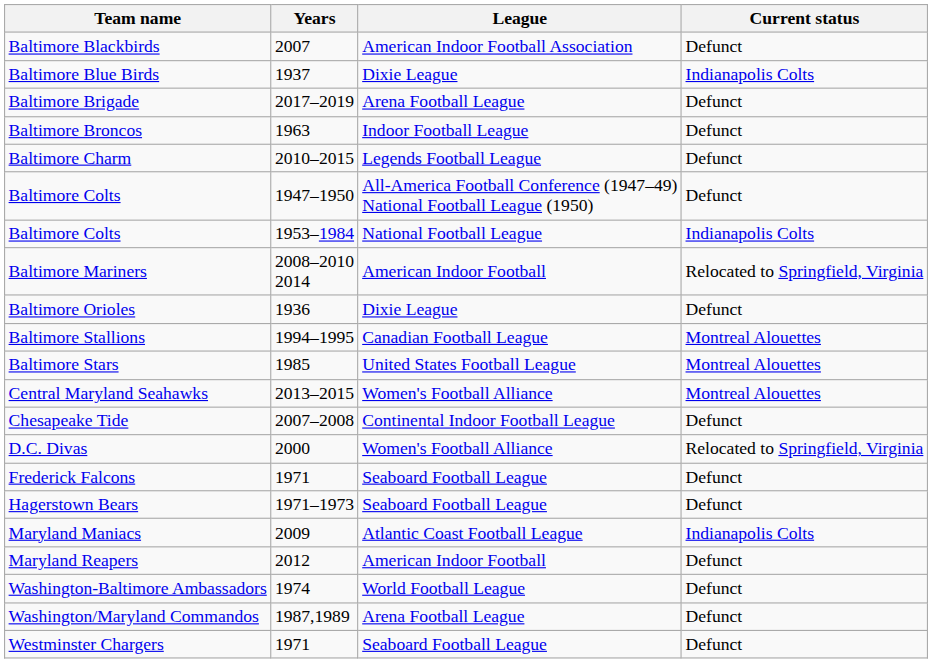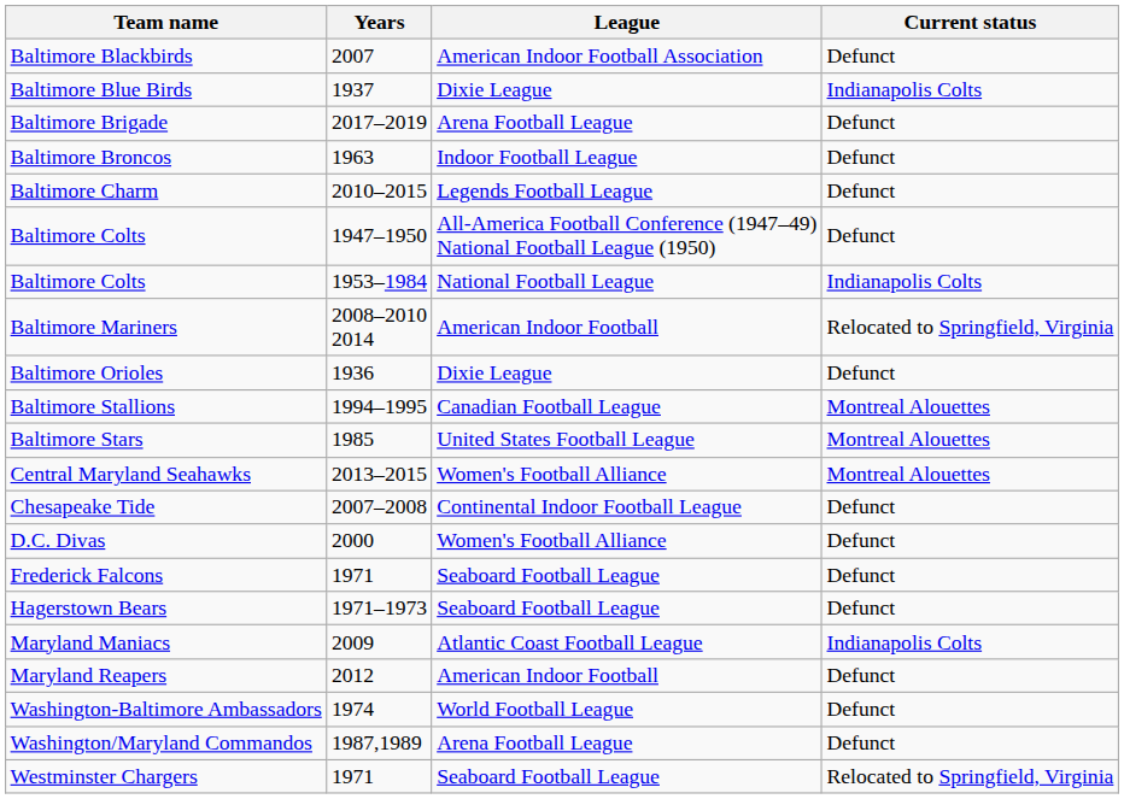D.C. Divas | Current status: Relocated to Springfield, Virginia -> Defunct
Westminster Chargers | Current status: Defunct -> Relocated to Springfield, Virginia
